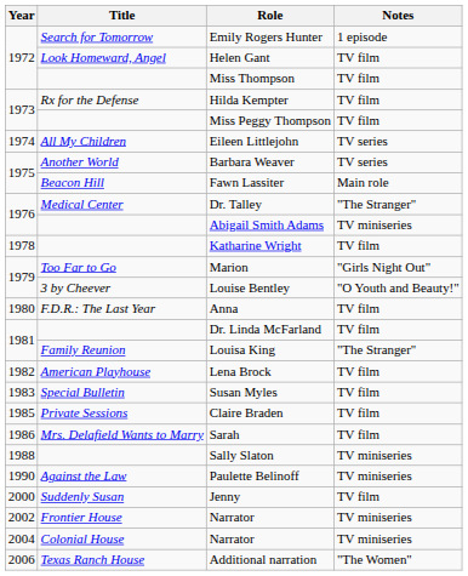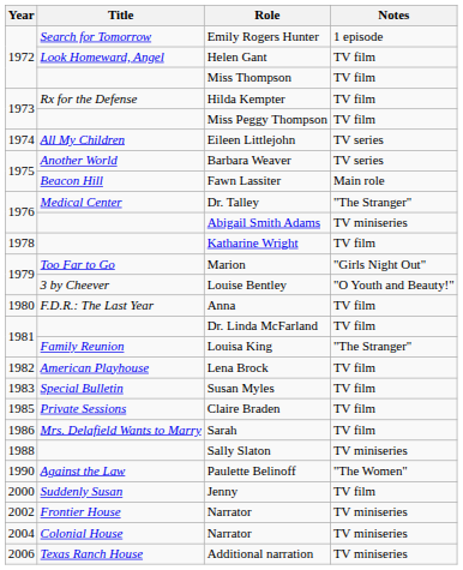Paulette Belinoff | Notes: TV miniseries -> "The Women"
Additional narration | Notes: "The Women" -> TV miniseries
